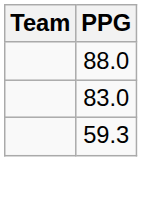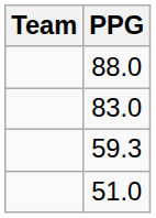+ row: 51.0
